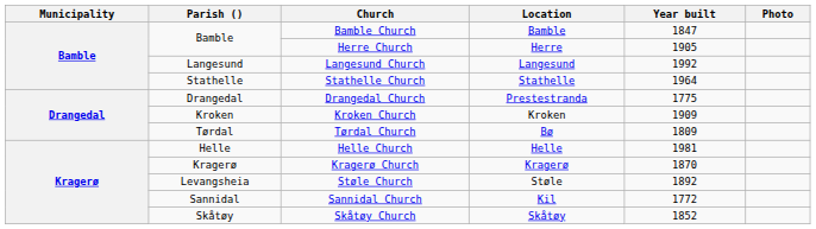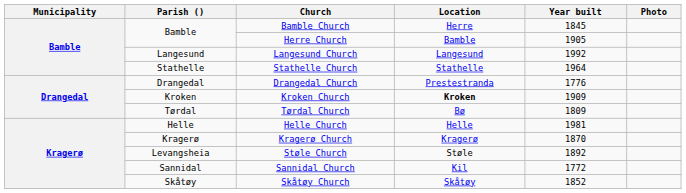Bamble Church | Location: Bamble -> Herre
Bamble Church | Year built: 1847 -> 1845
Herre Church | Location: Herre -> Bamble
Drangedal Church | Year built: 1775 -> 1776
Kroken Church | Location: normal -> bold
